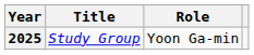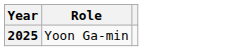- column: Title | Study Group
